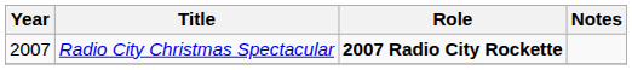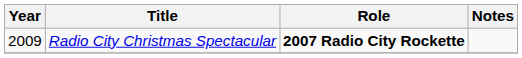Radio City Christmas Spectacular | Year: 2007 -> 2009
